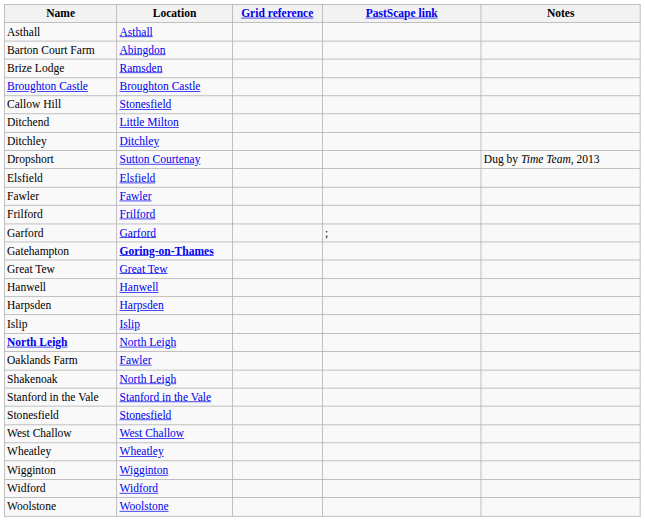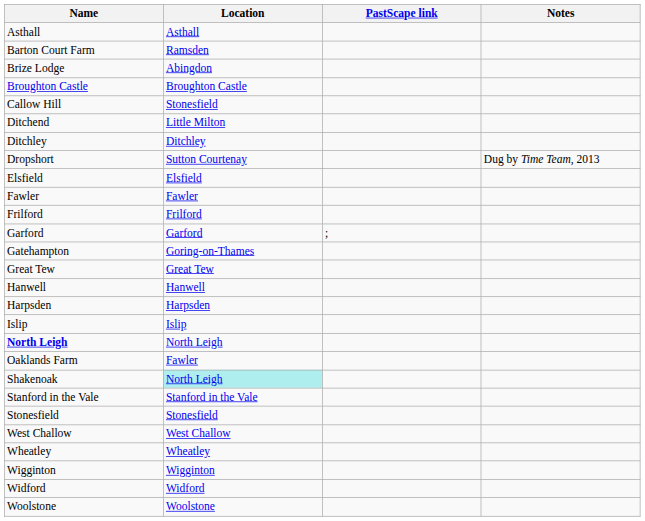- column: Grid reference
Barton Court Farm | Location: Abingdon -> Ramsden
Brize Lodge | Location: Ramsden -> Abingdon
Gatehampton | Location: bold -> normal
Shakenoak | Location: no background -> paleturquoise background
